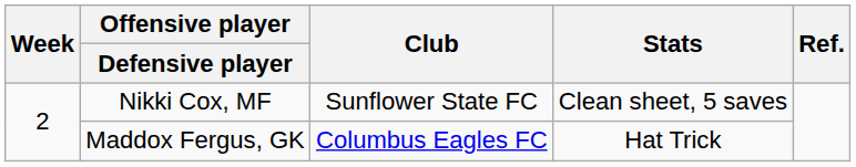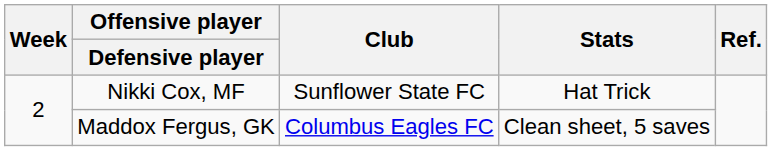Nikki Cox, MF | Stats: Clean sheet, 5 saves -> Hat Trick
Maddox Fergus, GK | Stats: Hat Trick -> Clean sheet, 5 saves
